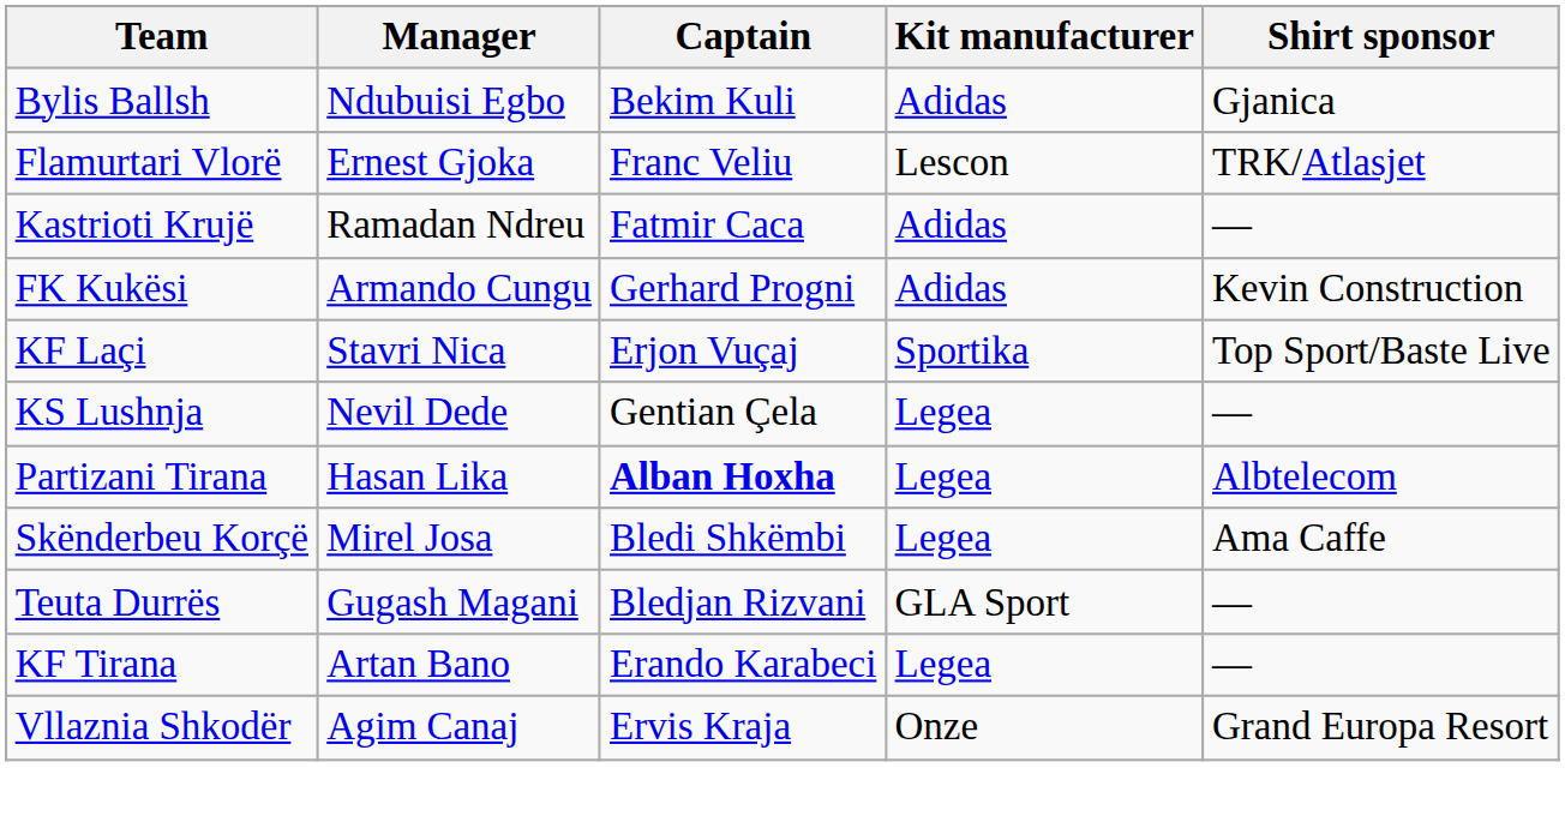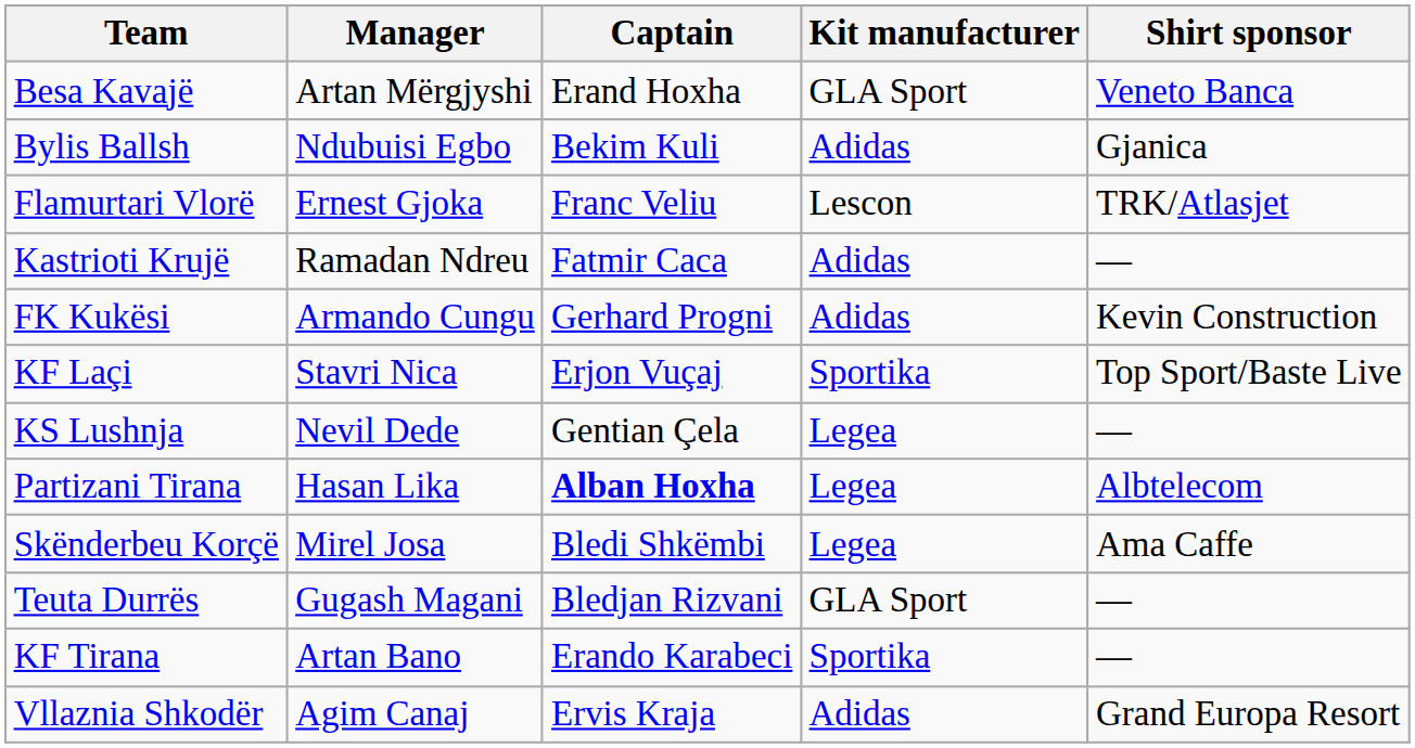+ row: Besa Kavajë | Artan Mërgjyshi | Erand Hoxha | GLA Sport | Veneto Banca
KF Tirana | Kit manufacturer: Legea -> Sportika
Vllaznia Shkodër | Kit manufacturer: Onze -> Adidas
